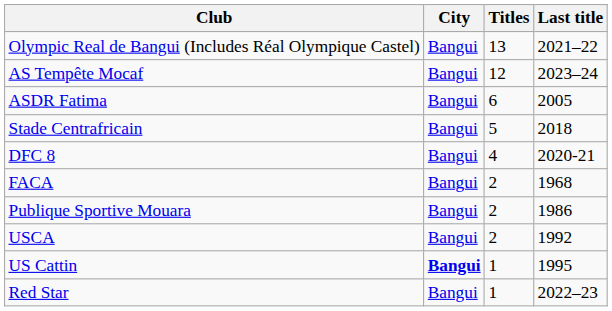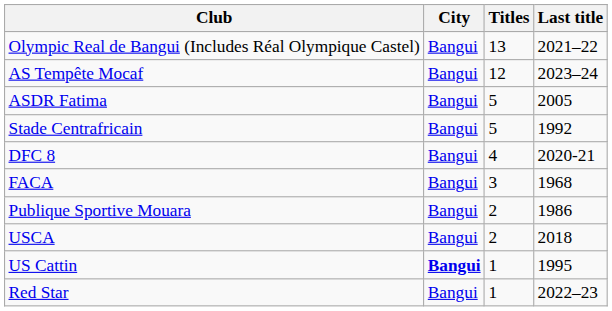ASDR Fatima | Titles: 6 -> 5
Stade Centrafricain | Last title: 2018 -> 1992
FACA | Titles: 2 -> 3
USCA | Last title: 1992 -> 2018
